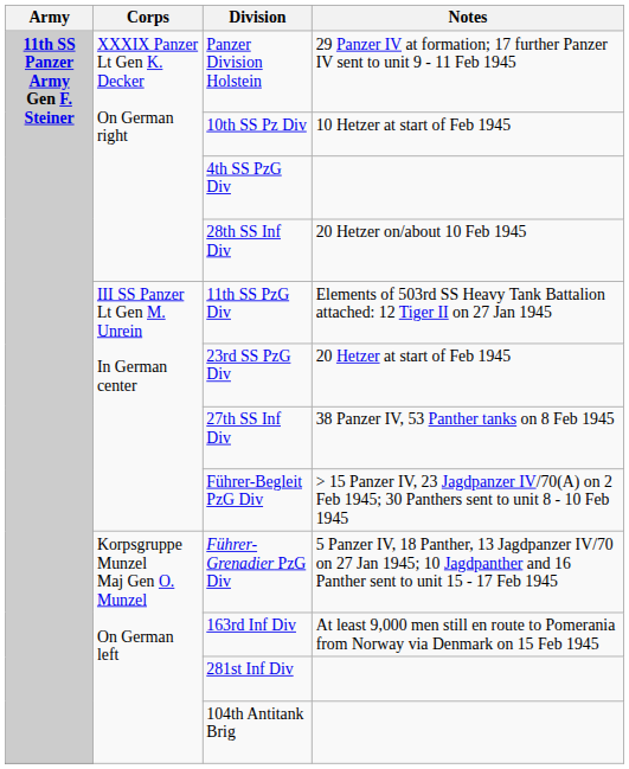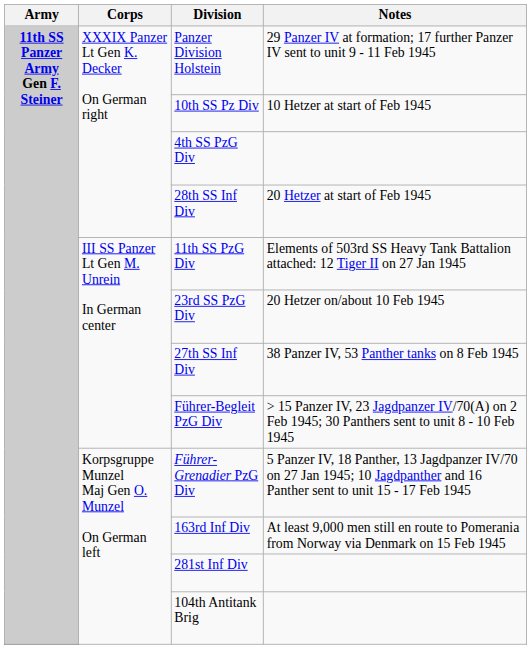28th SS Inf Div | Notes: 20 Hetzer on/about 10 Feb 1945 -> 20 Hetzer at start of Feb 1945
23rd SS PzG Div | Notes: 20 Hetzer at start of Feb 1945 -> 20 Hetzer on/about 10 Feb 1945
